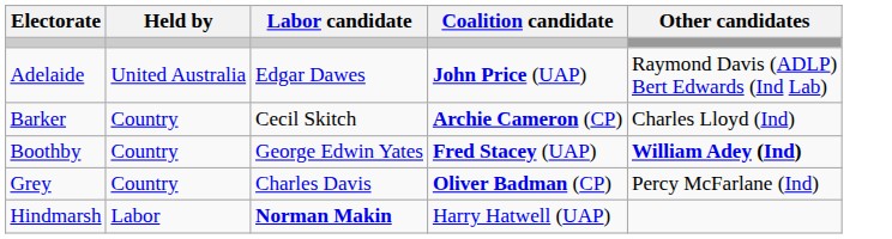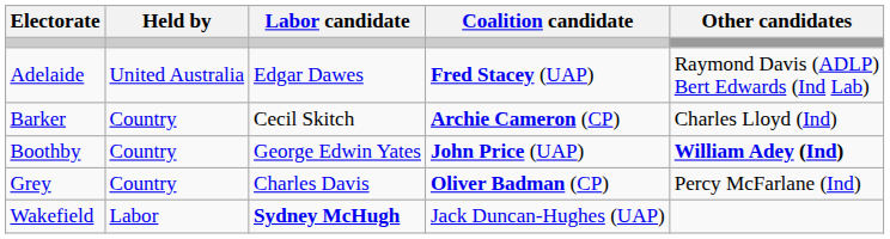Adelaide | Coalition candidate: John Price (UAP) -> Fred Stacey (UAP)
Boothby | Coalition candidate: Fred Stacey (UAP) -> John Price (UAP)
- row: Hindmarsh | Labor | Norman Makin | Harry Hatwell (UAP)
+ row: Wakefield | Labor | Sydney McHugh | Jack Duncan-Hughes (UAP)
